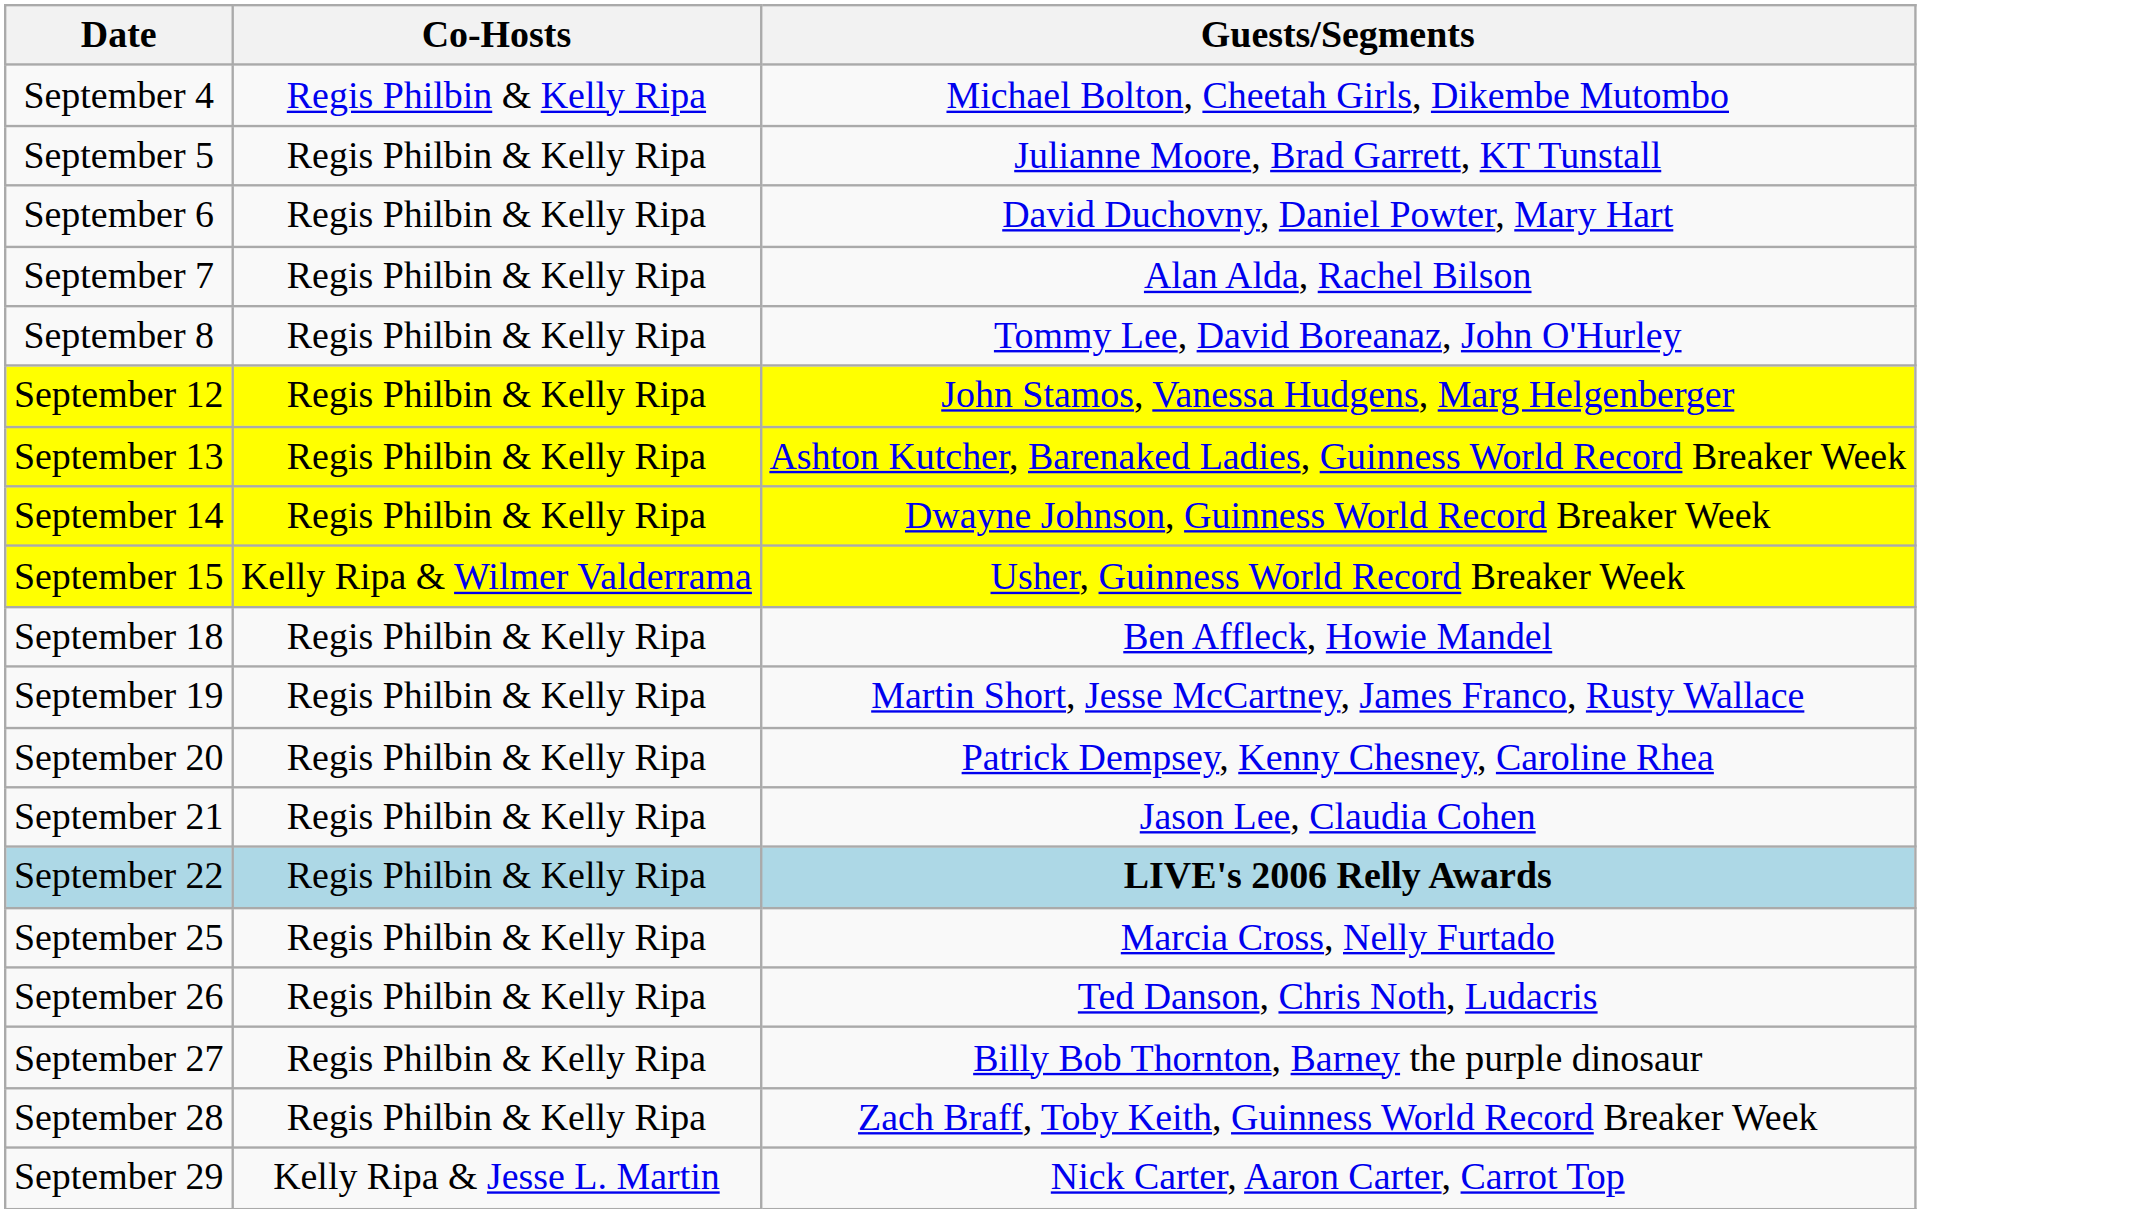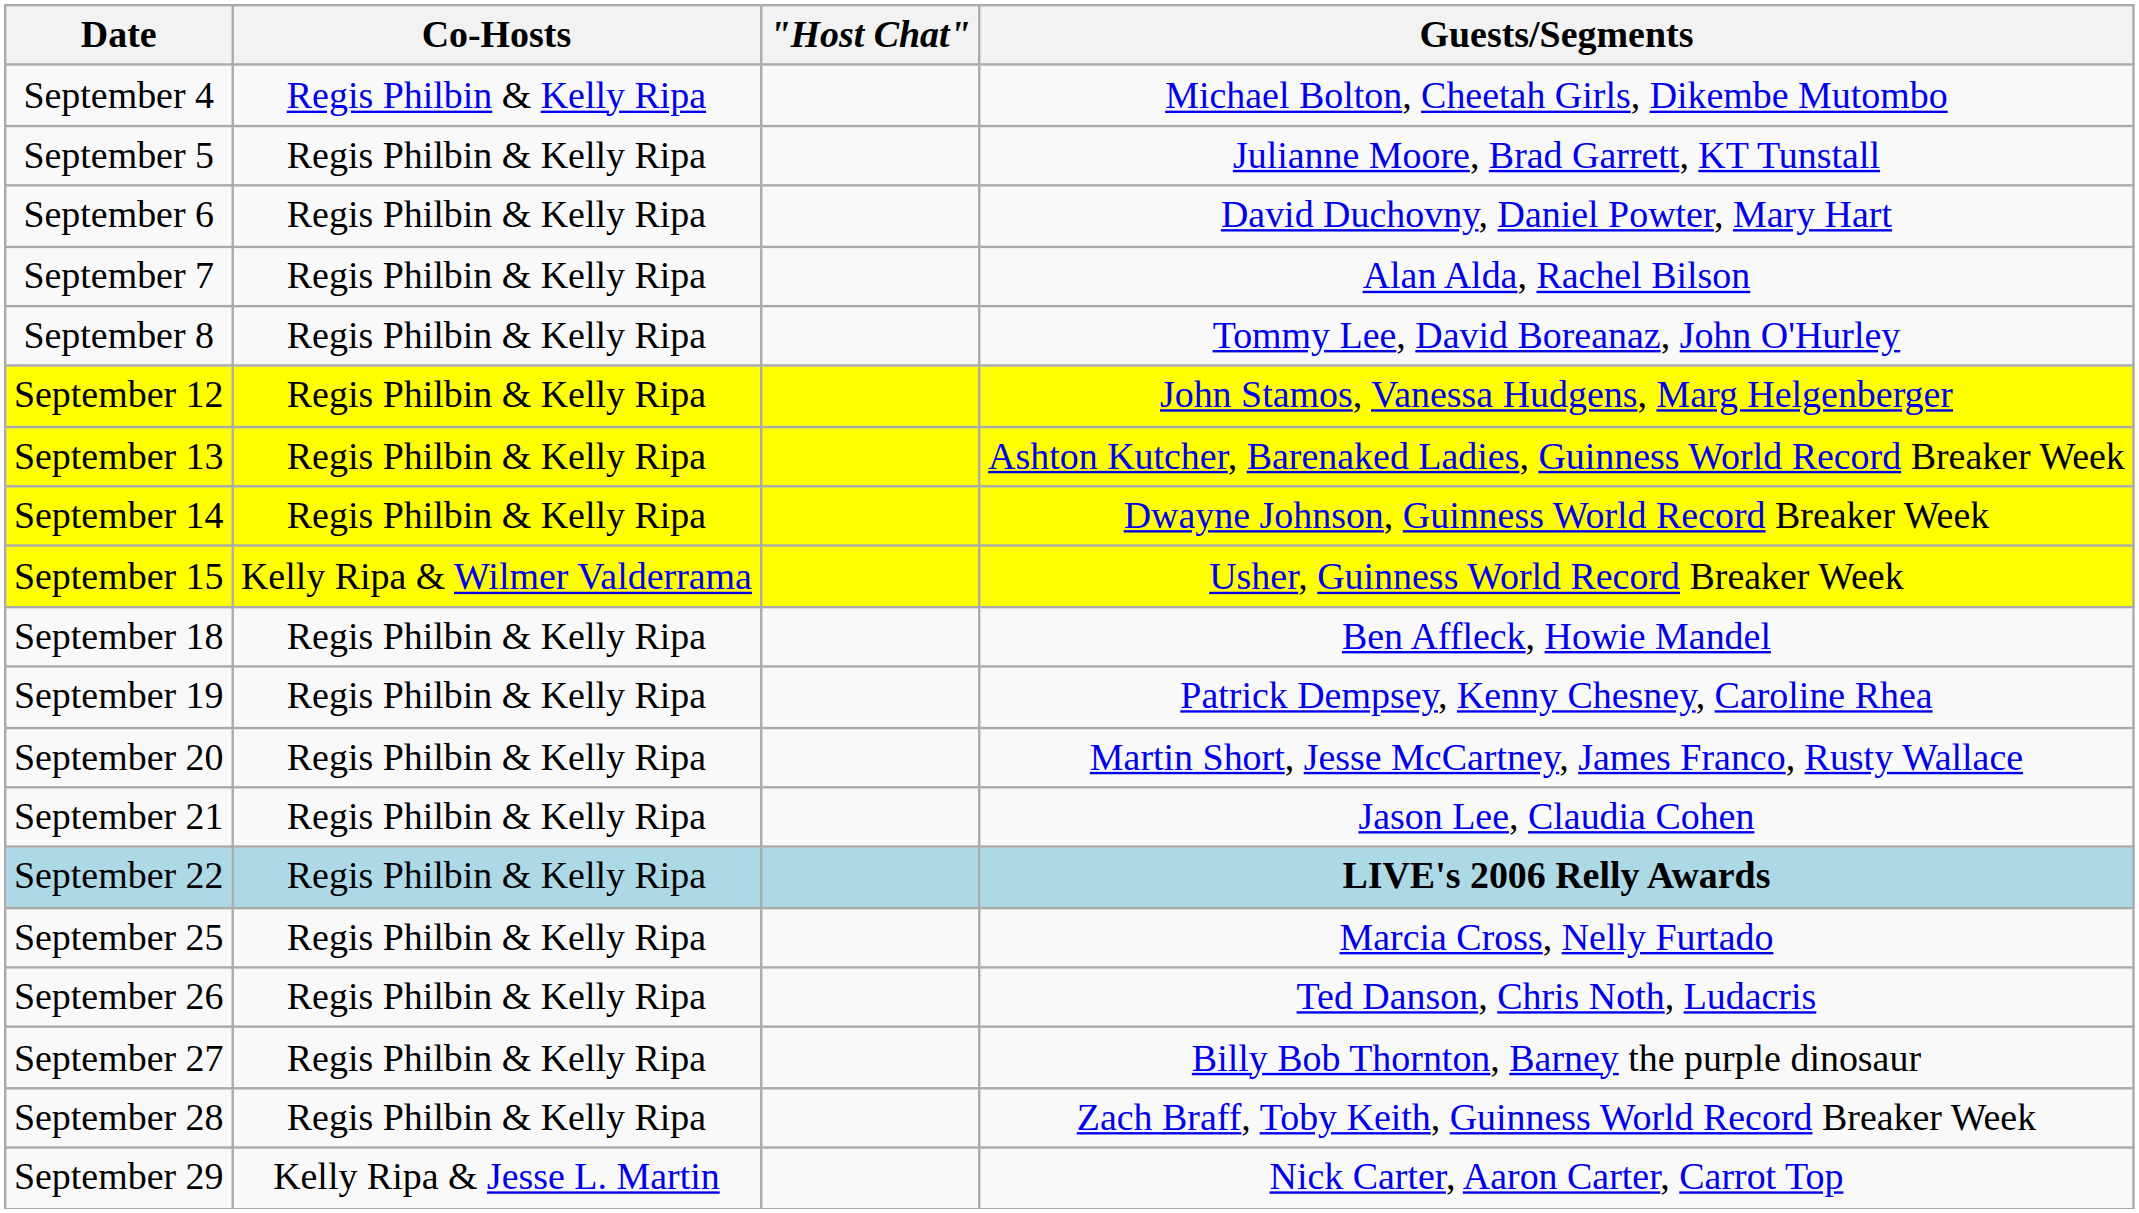+ column: "Host Chat"
September 19 | Guests/Segments: Martin Short, Jesse McCartney, James Franco, Rusty Wallace -> Patrick Dempsey, Kenny Chesney, Caroline Rhea
September 20 | Guests/Segments: Patrick Dempsey, Kenny Chesney, Caroline Rhea -> Martin Short, Jesse McCartney, James Franco, Rusty Wallace
